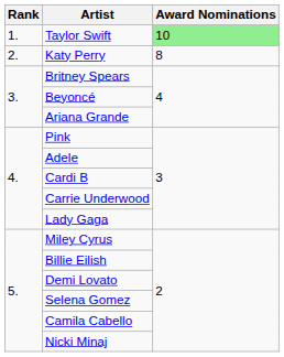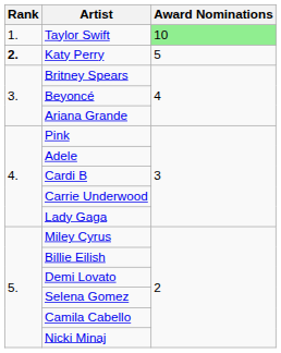Katy Perry | Rank: normal -> bold
Katy Perry | Award Nominations: 8 -> 5
